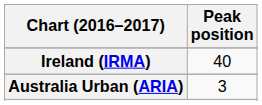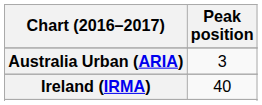rows swapped: Australia Urban (ARIA) <-> Ireland (IRMA)
